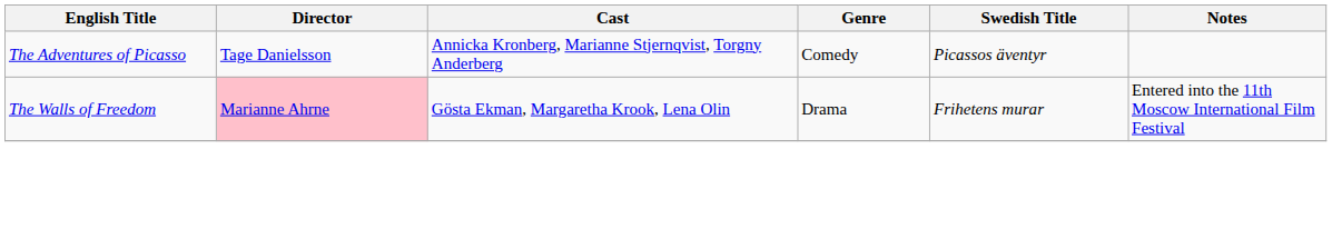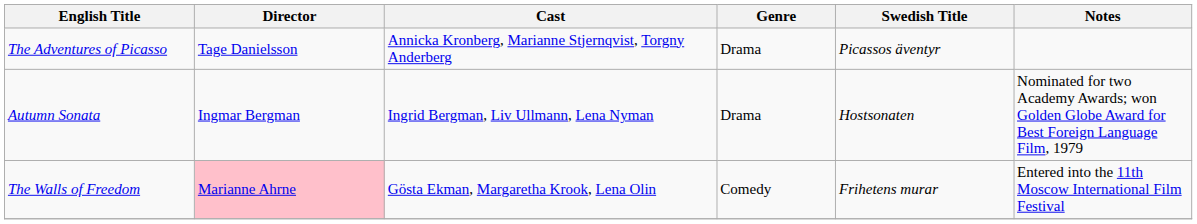The Adventures of Picasso | Genre: Comedy -> Drama
+ row: Autumn Sonata | Ingmar Bergman | Ingrid Bergman, Liv Ullmann, Lena Nyman | Drama | Hostsonaten | Nominated for two Academy Awards; won Golden Globe Award for Best Foreign Language Film, 1979
The Walls of Freedom | Genre: Drama -> Comedy
